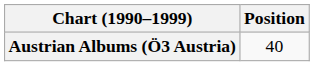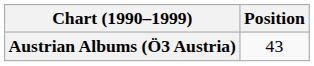Austrian Albums (Ö3 Austria) | Position: 40 -> 43
